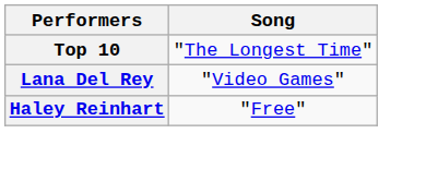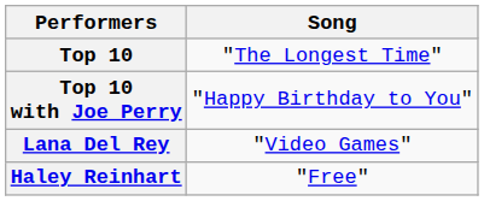+ row: Top 10 with Joe Perry | "Happy Birthday to You"
